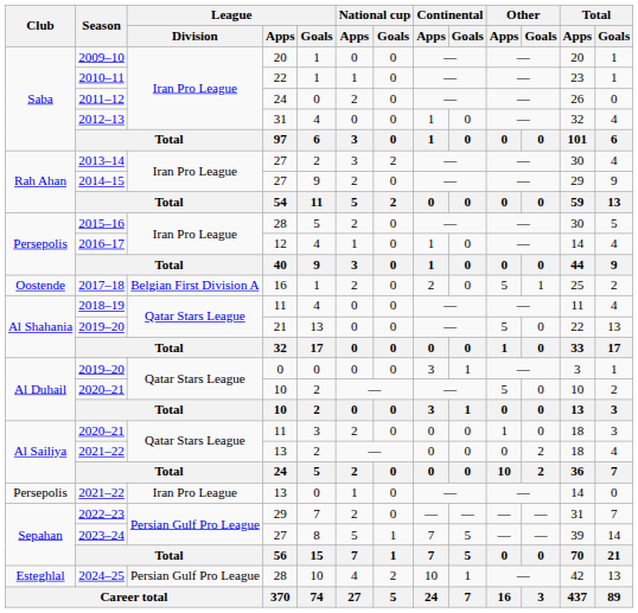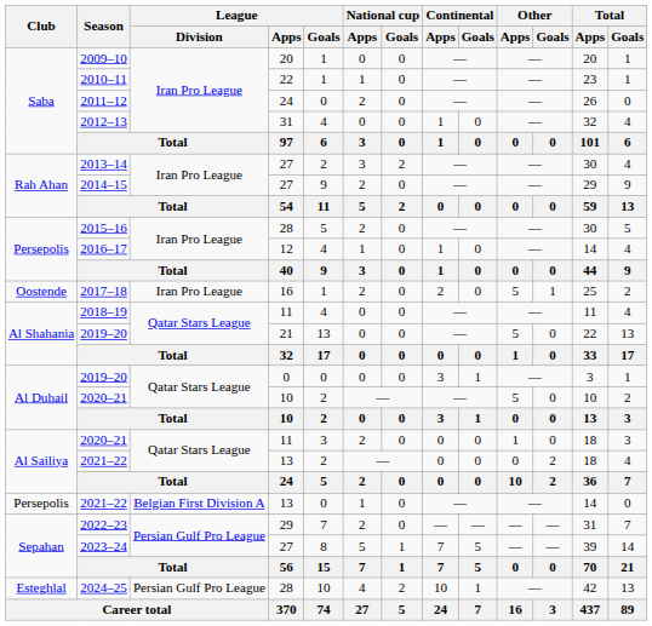2017–18 | League / Division: Belgian First Division A -> Iran Pro League
Persepolis / 2021–22 | League / Division: Iran Pro League -> Belgian First Division A
